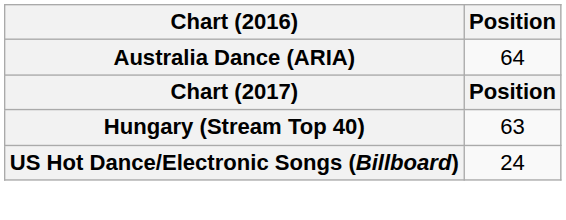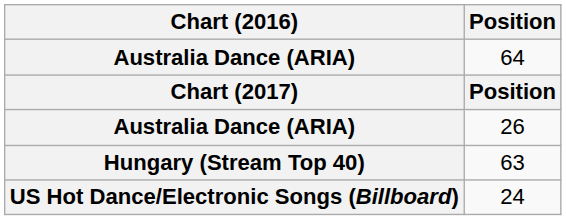+ row: Australia Dance (ARIA) | 26
